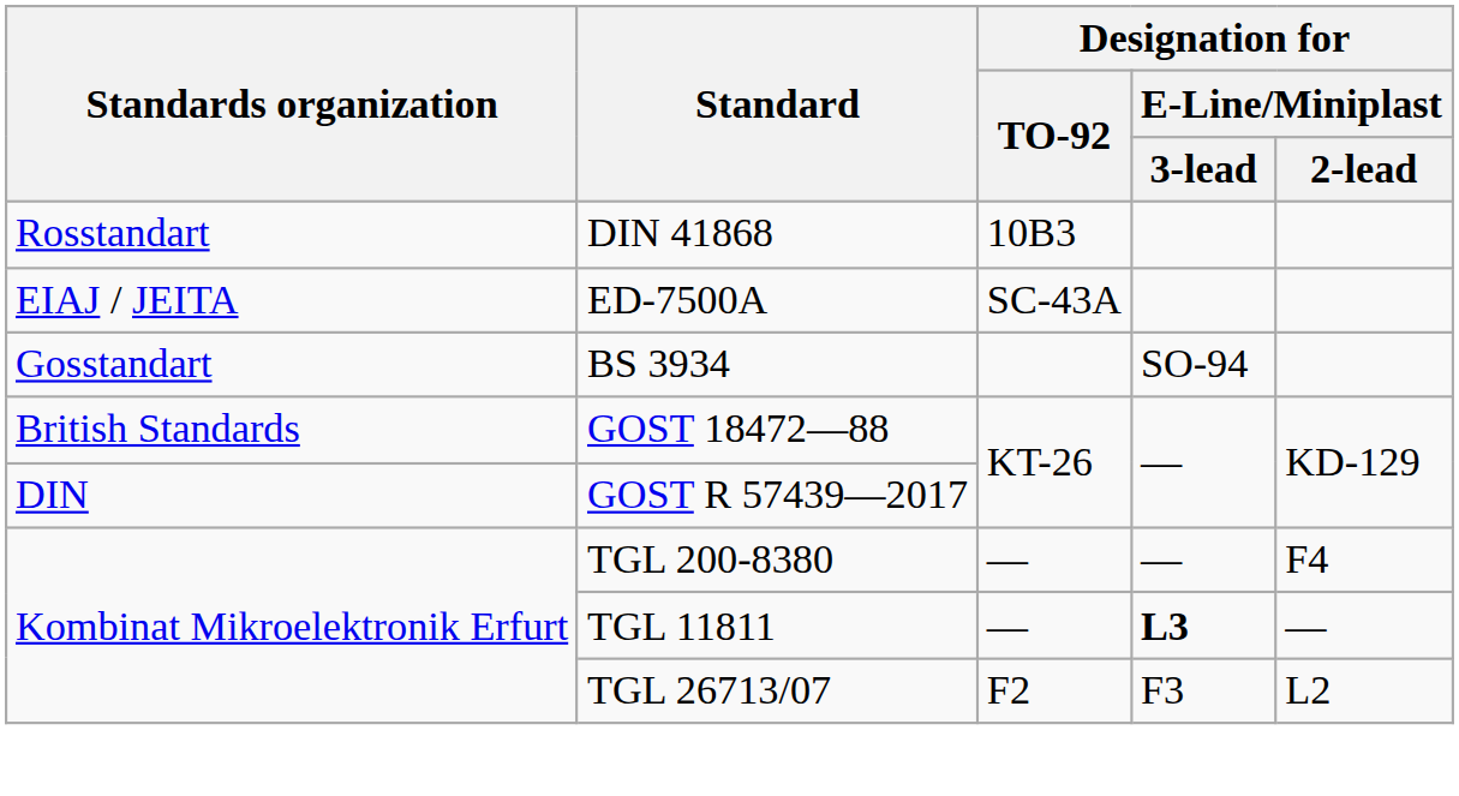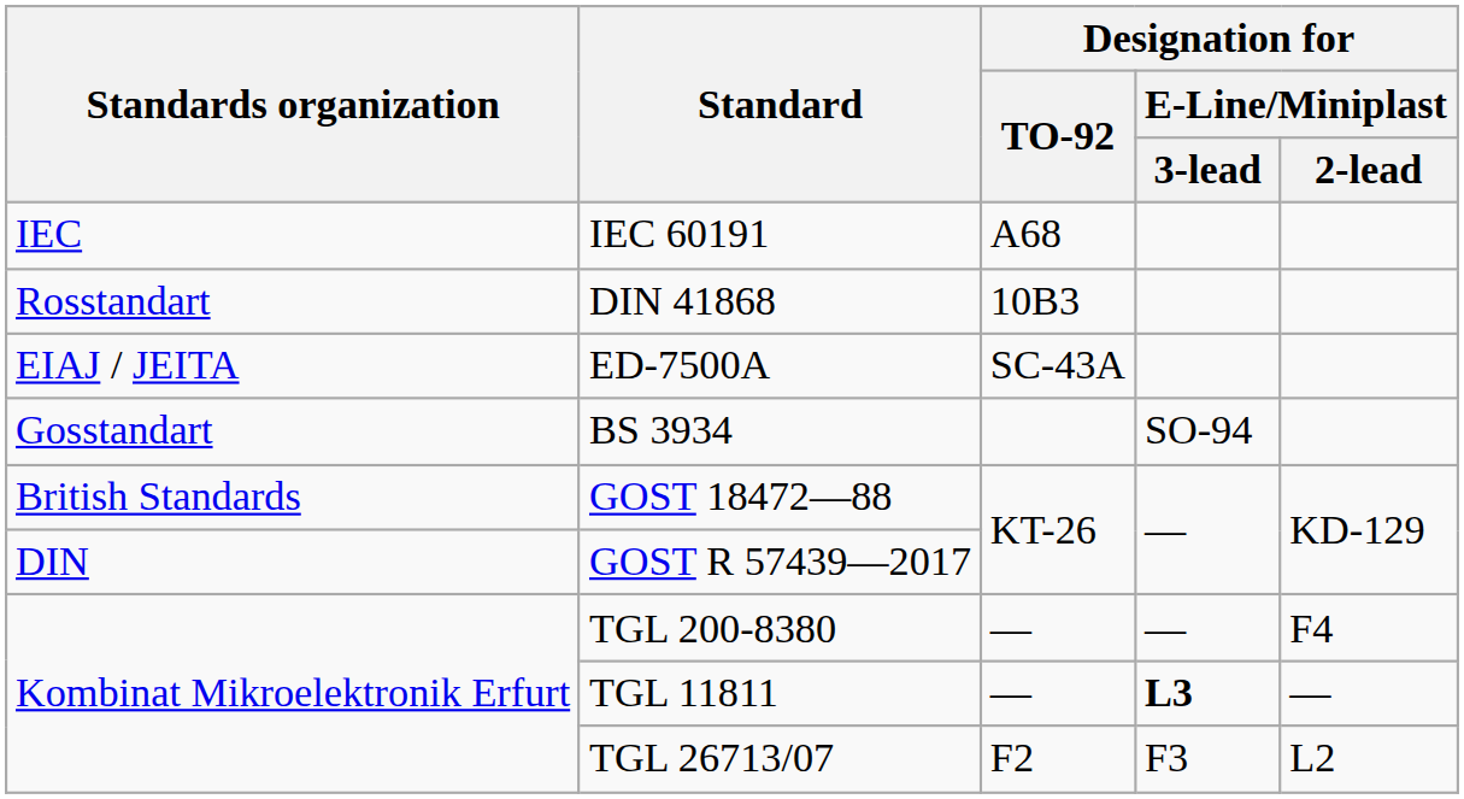+ row: IEC | IEC 60191 | A68
